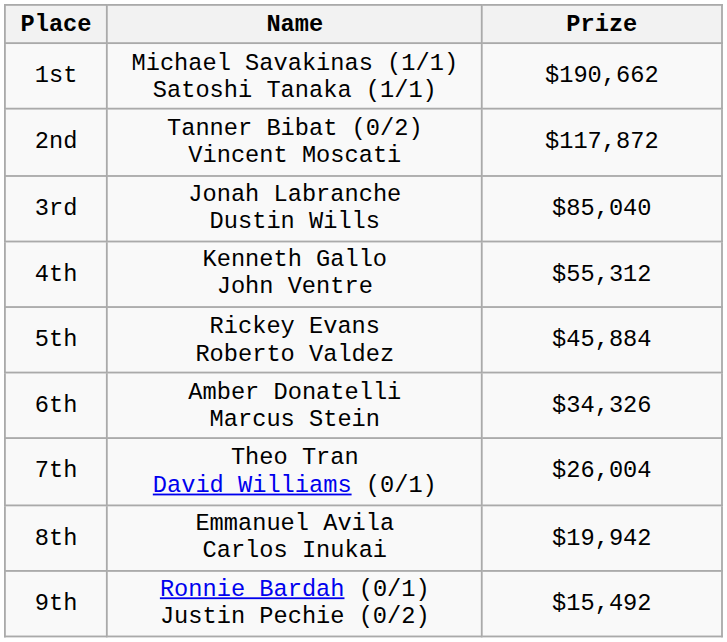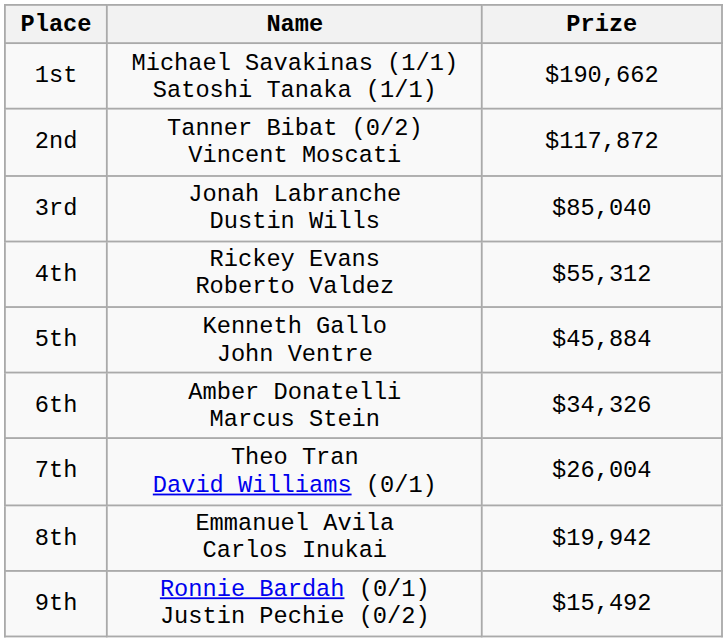4th | Name: Kenneth Gallo John Ventre -> Rickey Evans Roberto Valdez
5th | Name: Rickey Evans Roberto Valdez -> Kenneth Gallo John Ventre
